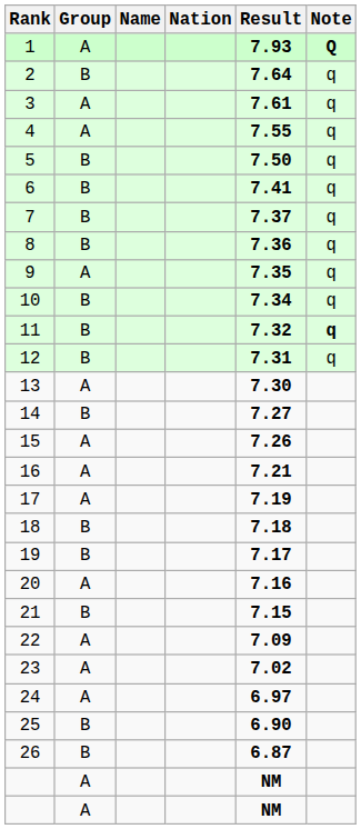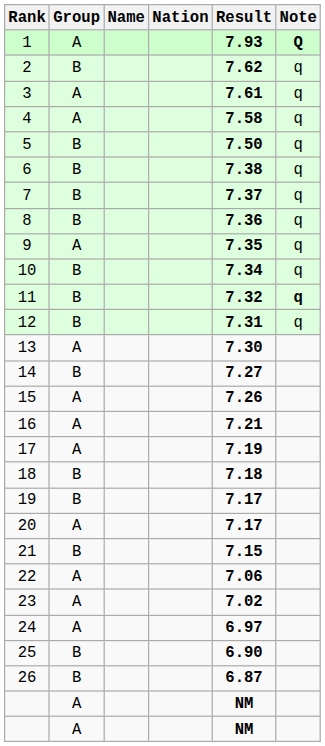2 | Result: 7.64 -> 7.62
4 | Result: 7.55 -> 7.58
6 | Result: 7.41 -> 7.38
20 | Result: 7.16 -> 7.17
22 | Result: 7.09 -> 7.06
